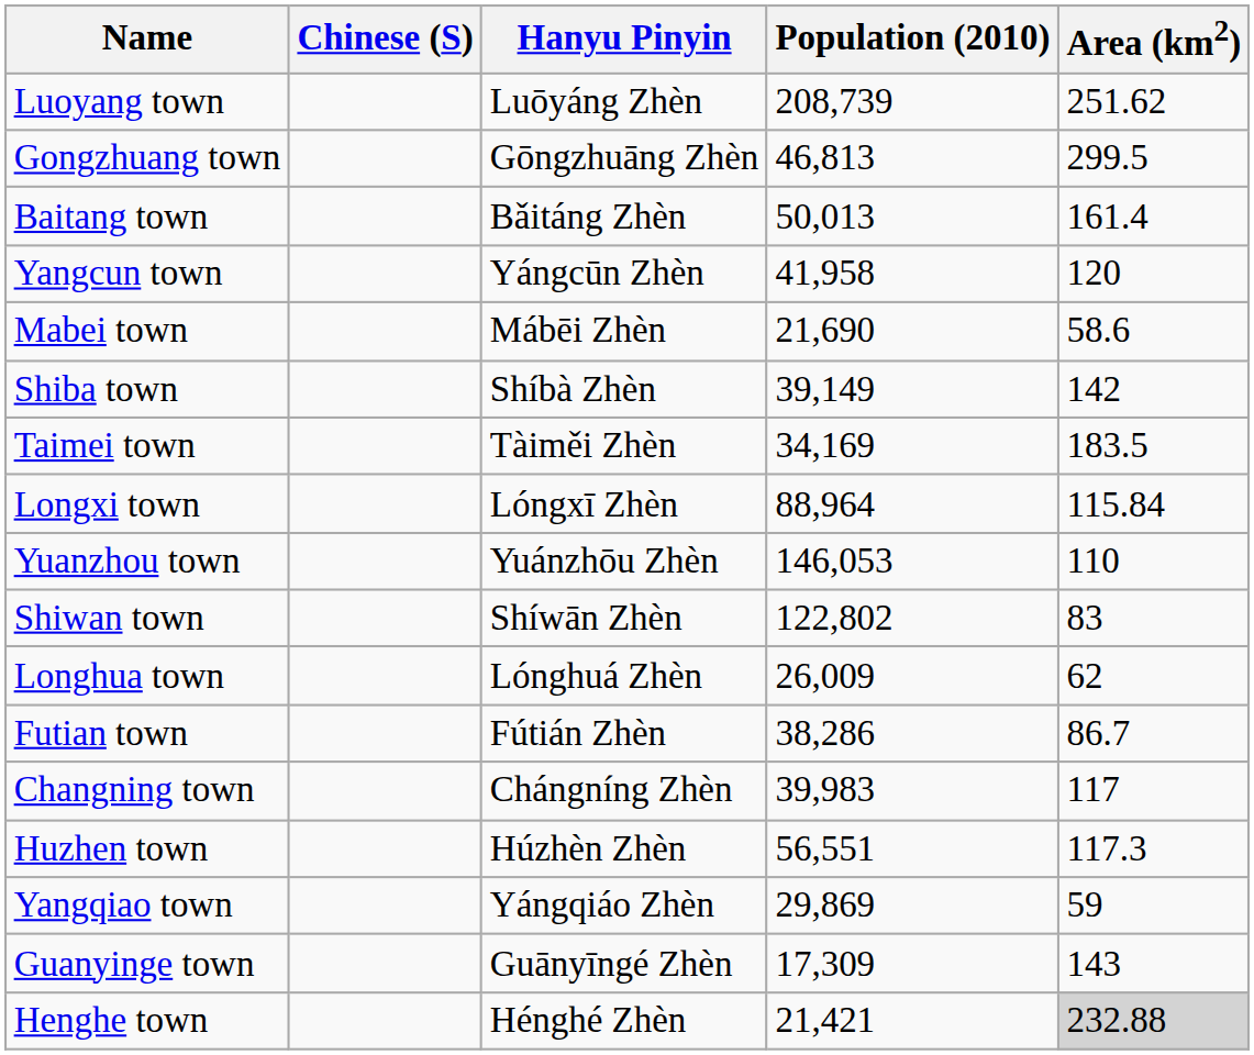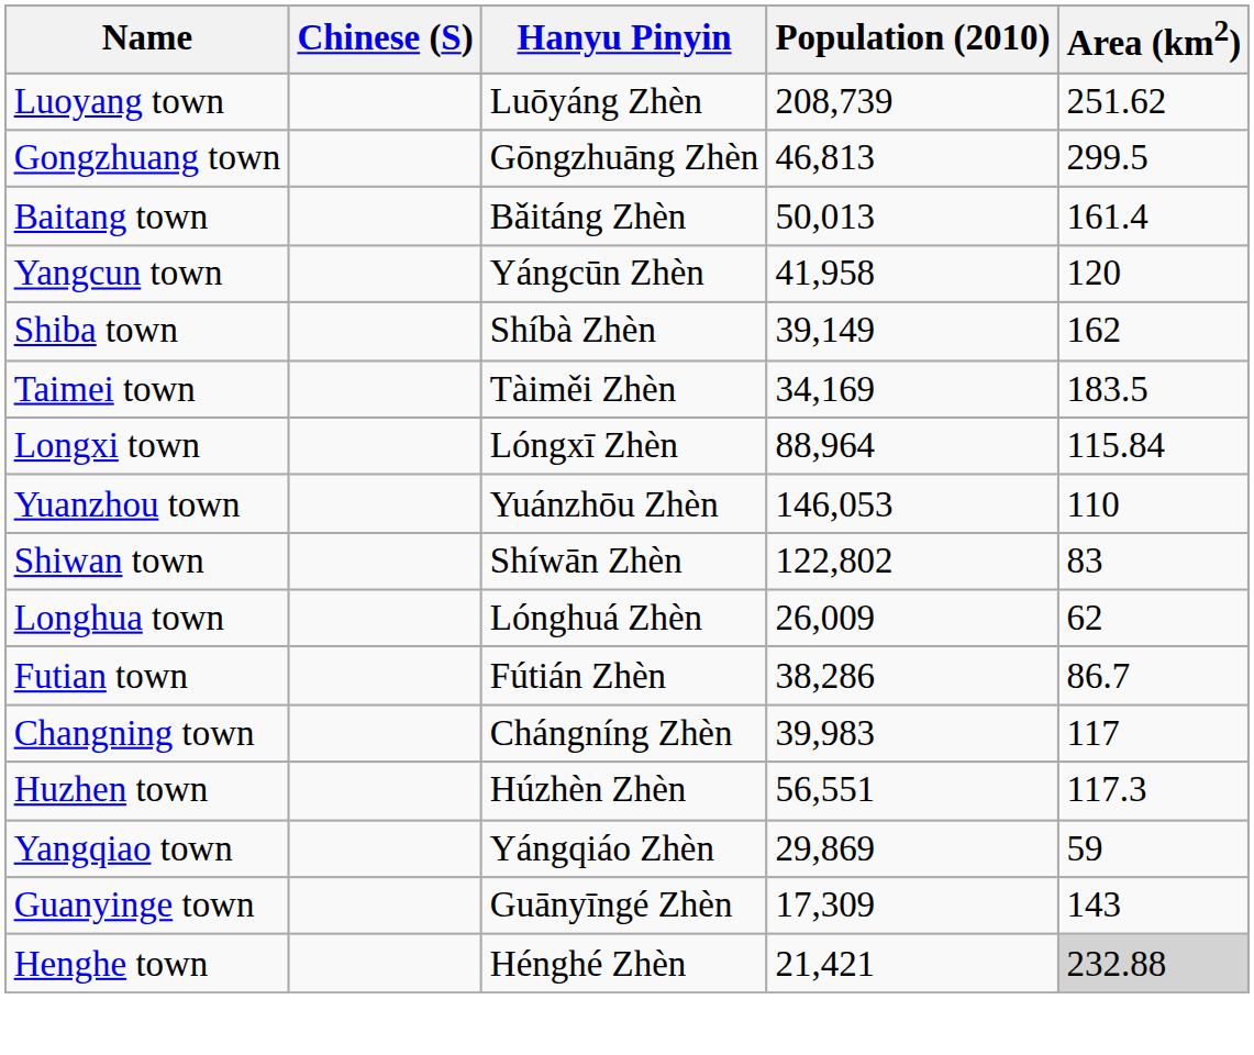- row: Mabei town | Mábēi Zhèn | 21,690 | 58.6
Shiba town | Area (km2): 142 -> 162
